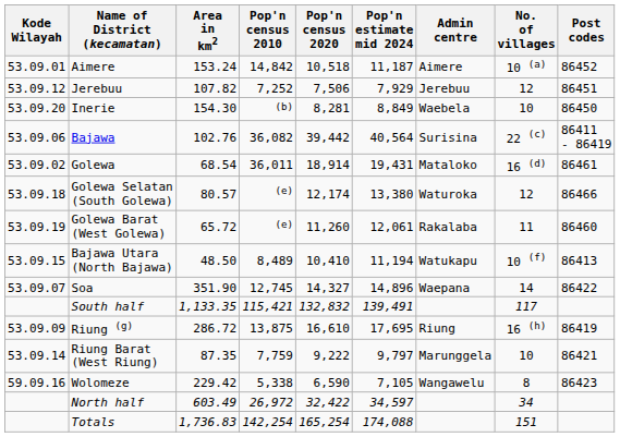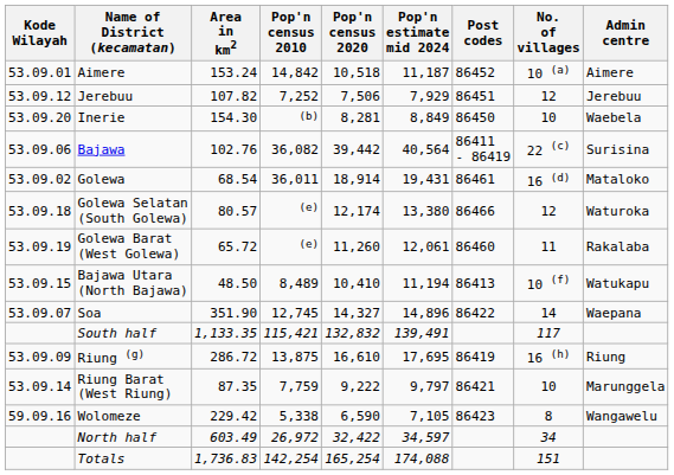columns swapped: Admin centre <-> Post codes
